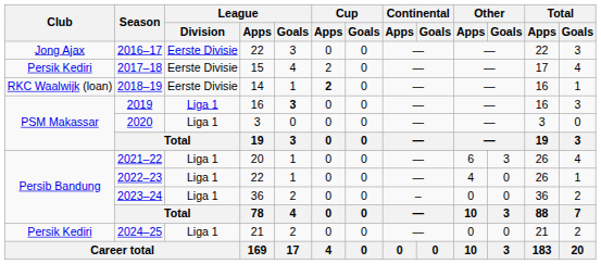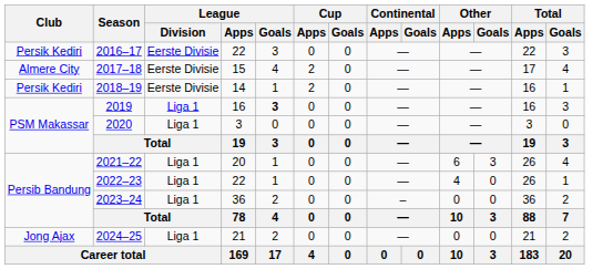2016–17 | Club: Jong Ajax -> Persik Kediri
2017–18 | Club: Persik Kediri -> Almere City
2018–19 | Club: RKC Waalwijk (loan) -> Persik Kediri
2018–19 | Cup / Apps: bold -> normal
2024–25 | Club: Persik Kediri -> Jong Ajax
